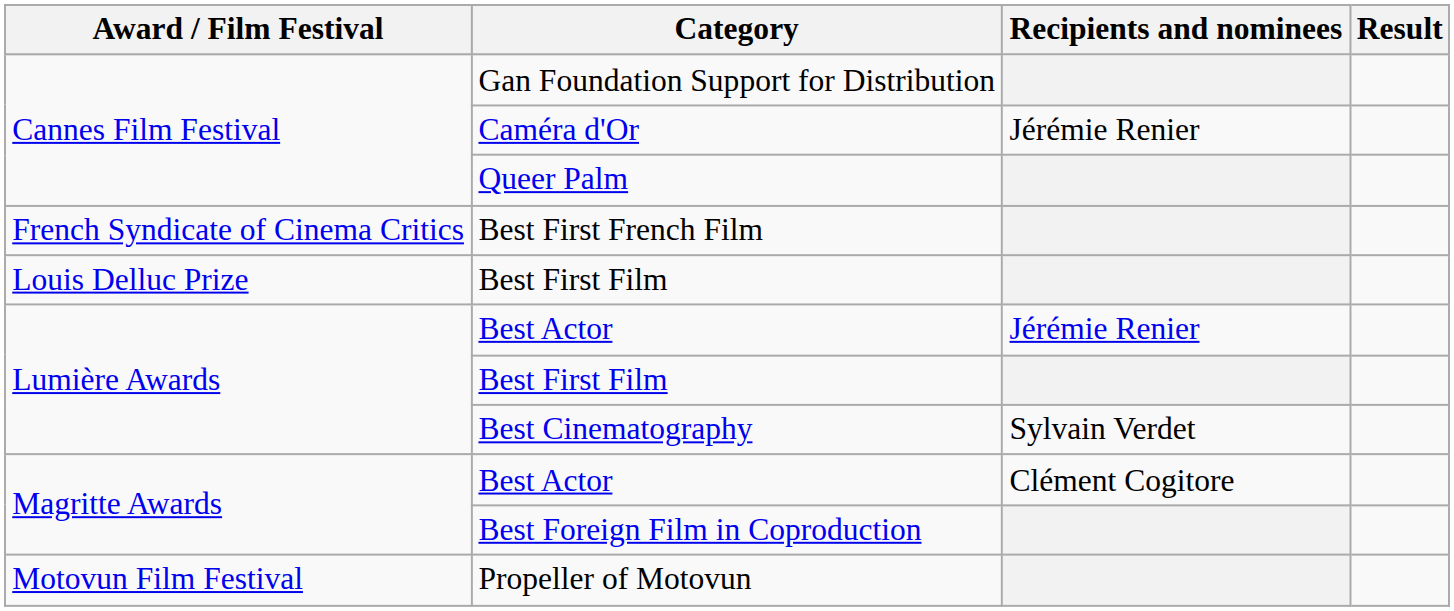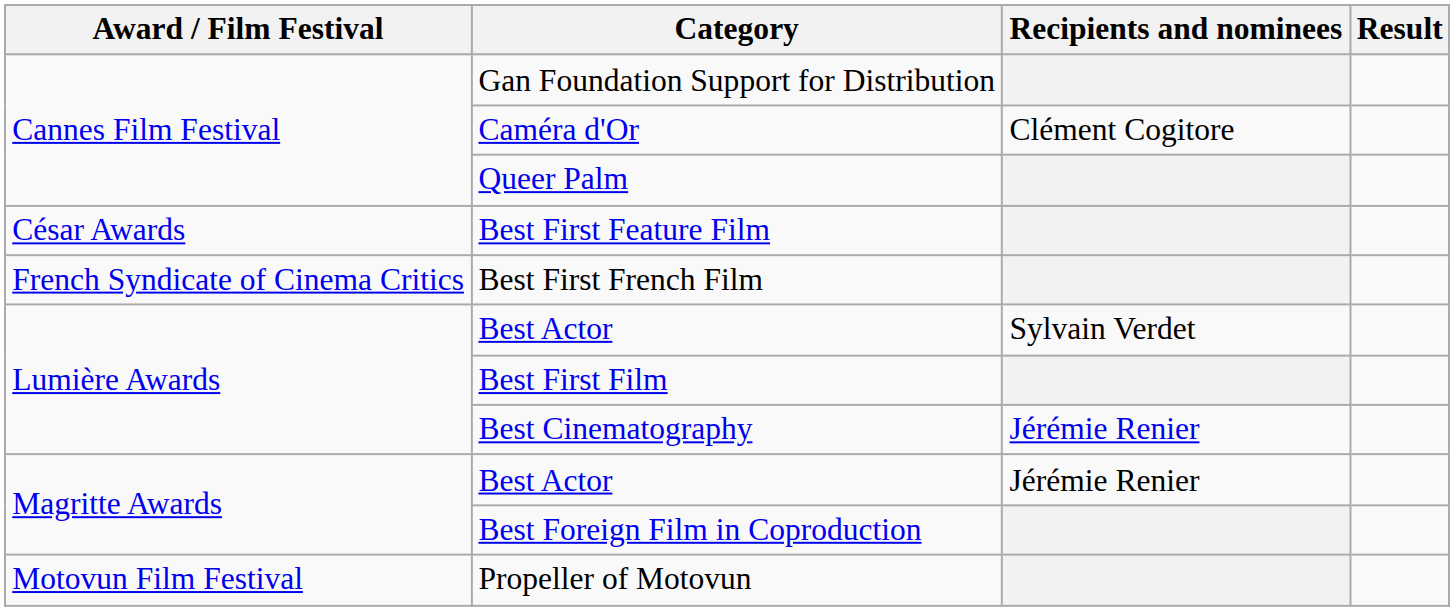Caméra d'Or | Recipients and nominees: Jérémie Renier -> Clément Cogitore
+ row: César Awards | Best First Feature Film
- row: Louis Delluc Prize | Best First Film
Lumière Awards / Best Actor | Recipients and nominees: Jérémie Renier -> Sylvain Verdet
Best Cinematography | Recipients and nominees: Sylvain Verdet -> Jérémie Renier
Magritte Awards / Best Actor | Recipients and nominees: Clément Cogitore -> Jérémie Renier
